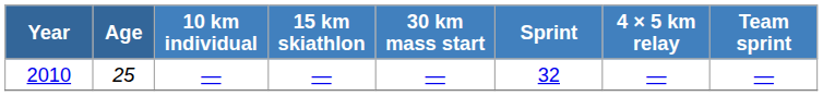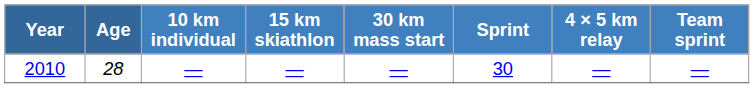2010 | Age: 25 -> 28
2010 | Sprint: 32 -> 30
